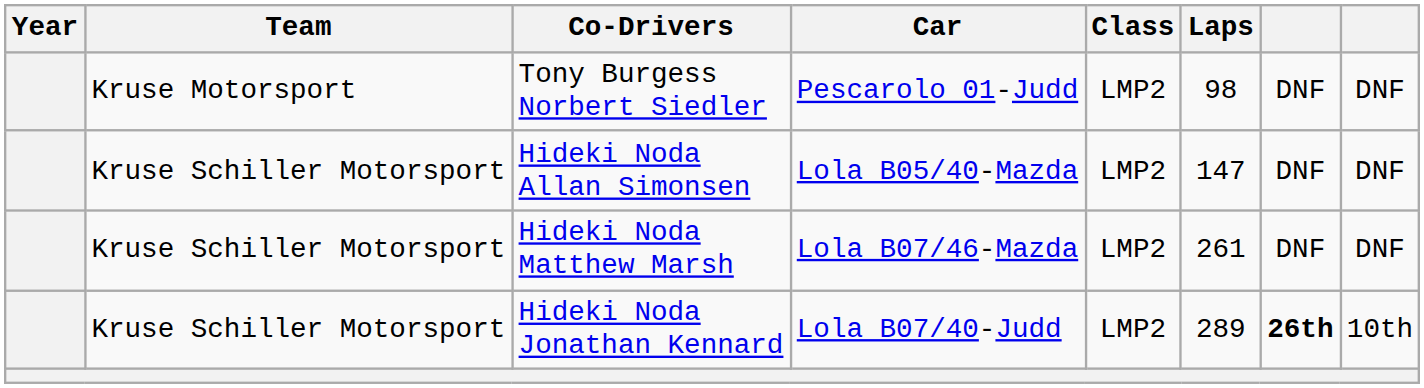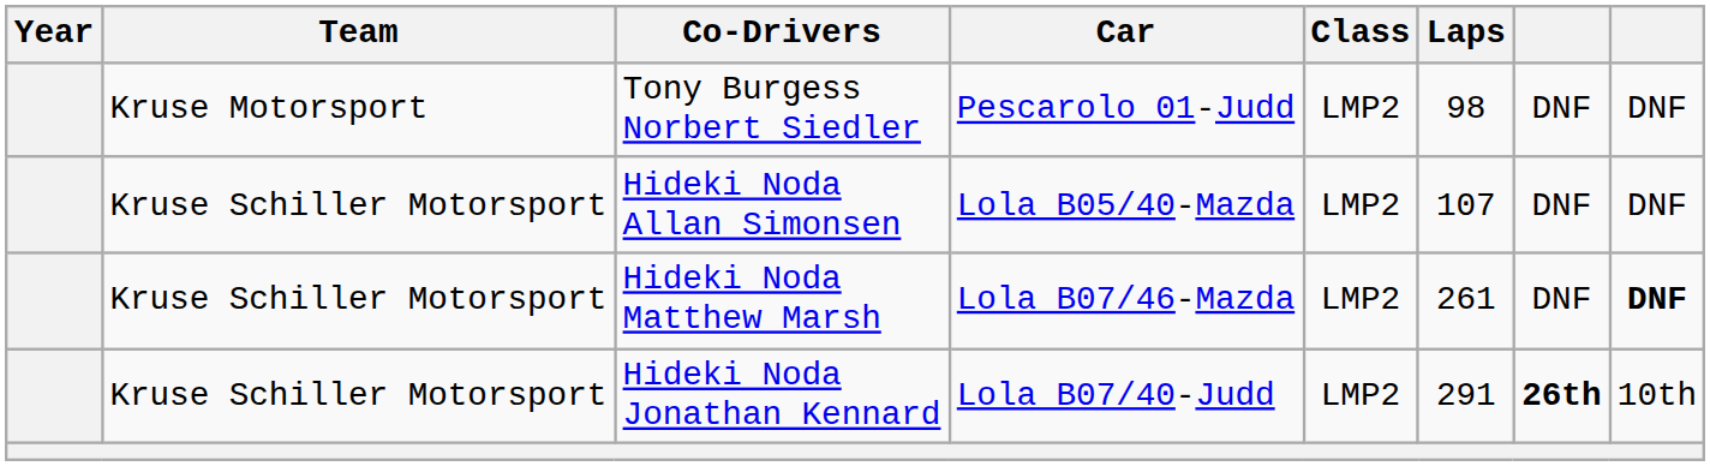Hideki Noda Allan Simonsen | Laps: 147 -> 107
Hideki Noda Matthew Marsh | column 8: normal -> bold
Hideki Noda Jonathan Kennard | Laps: 289 -> 291
